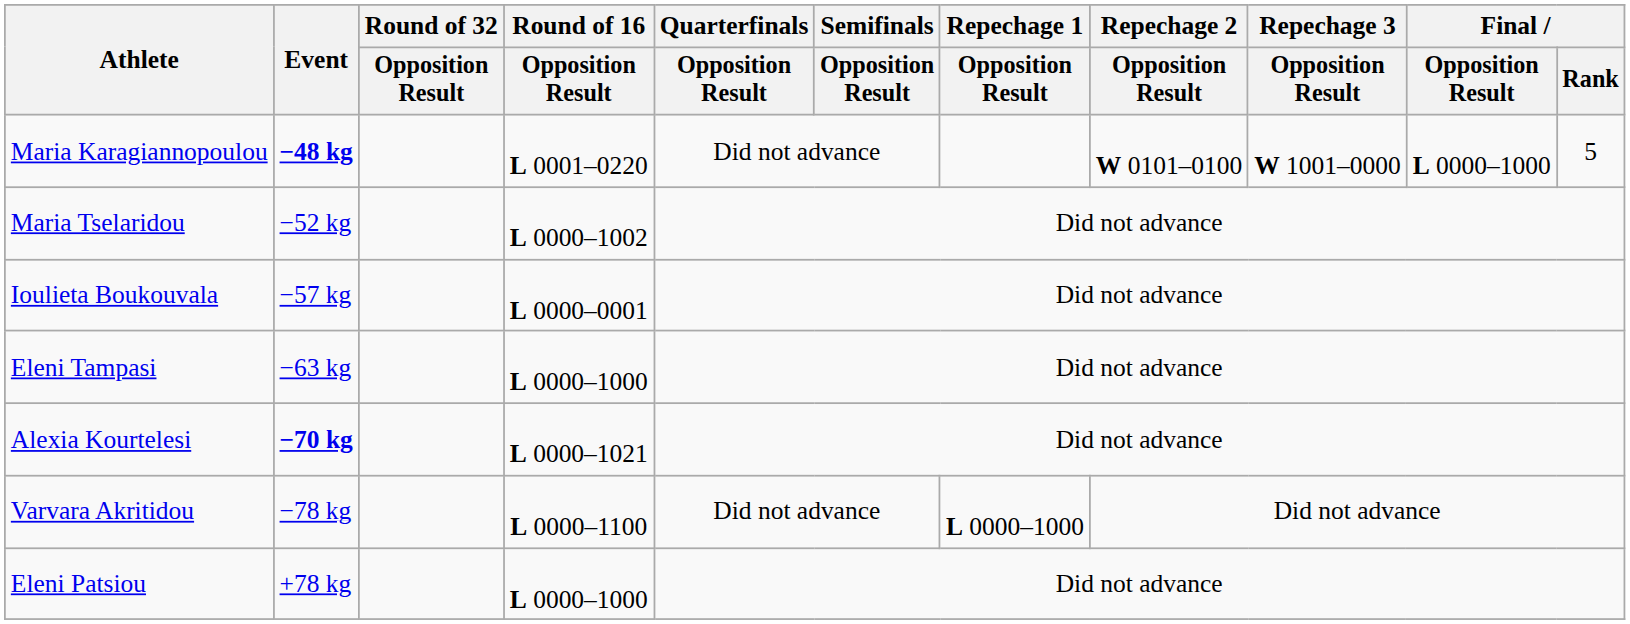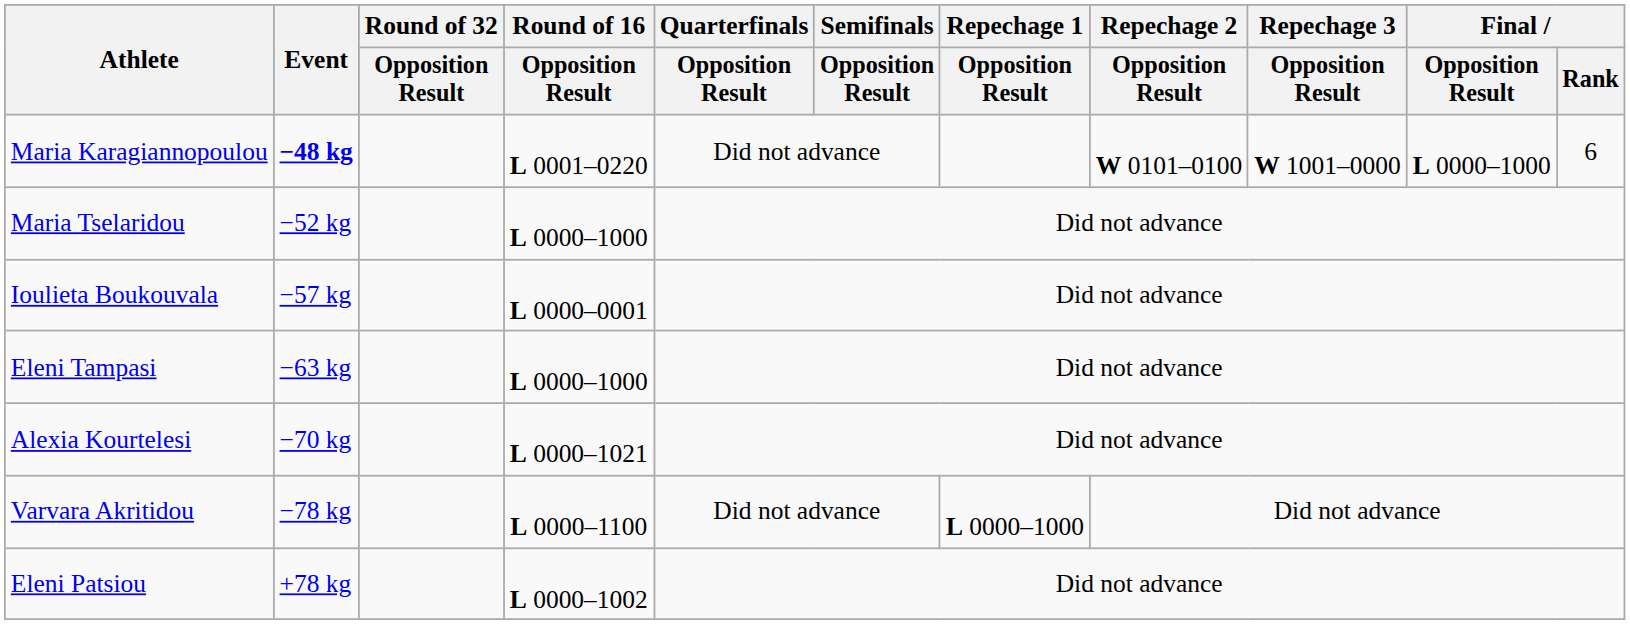Maria Karagiannopoulou | Final / Rank: 5 -> 6
Maria Tselaridou | Round of 16 / Opposition Result: L 0000–1002 -> L 0000–1000
Alexia Kourtelesi | Event: bold -> normal
Eleni Patsiou | Round of 16 / Opposition Result: L 0000–1000 -> L 0000–1002
